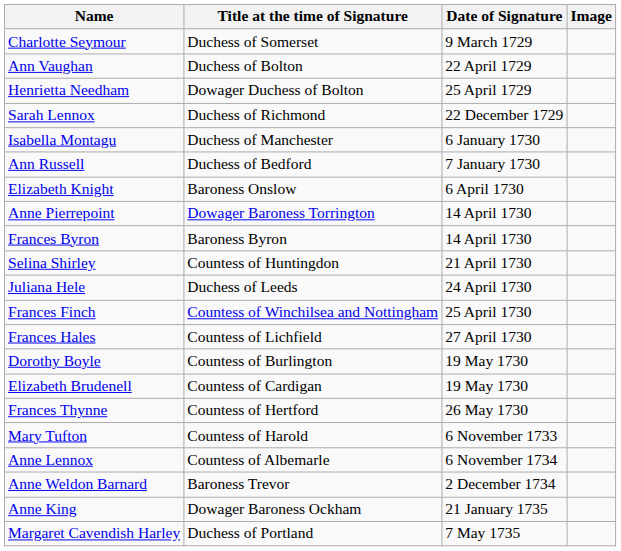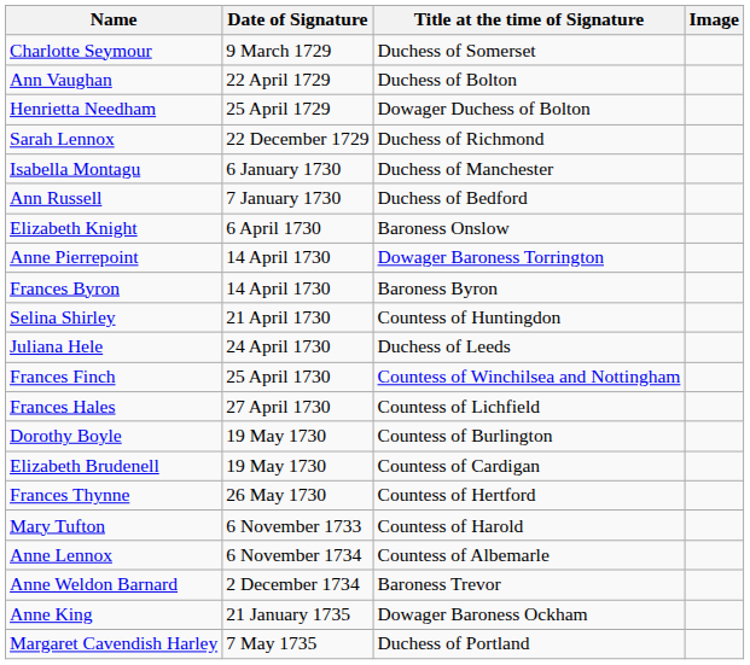columns swapped: Title at the time of Signature <-> Date of Signature
